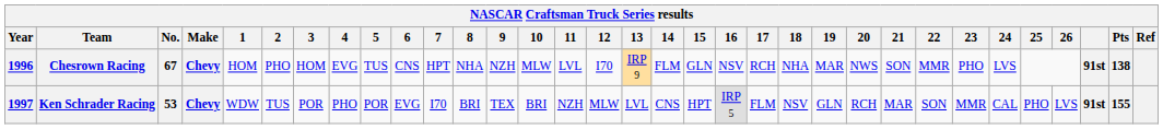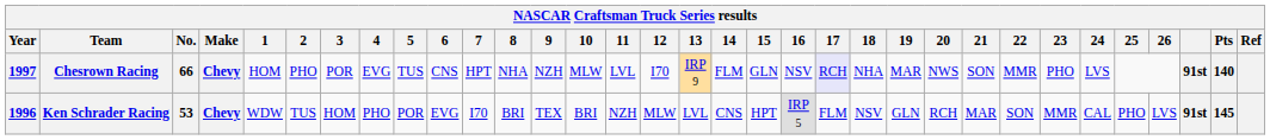Chesrown Racing | Year: 1996 -> 1997
Chesrown Racing | No.: 67 -> 66
Chesrown Racing | 3: HOM -> POR
Chesrown Racing | 17: no background -> lavender background
Chesrown Racing | Pts: 138 -> 140
Ken Schrader Racing | Year: 1997 -> 1996
Ken Schrader Racing | 3: POR -> HOM
Ken Schrader Racing | Pts: 155 -> 145
